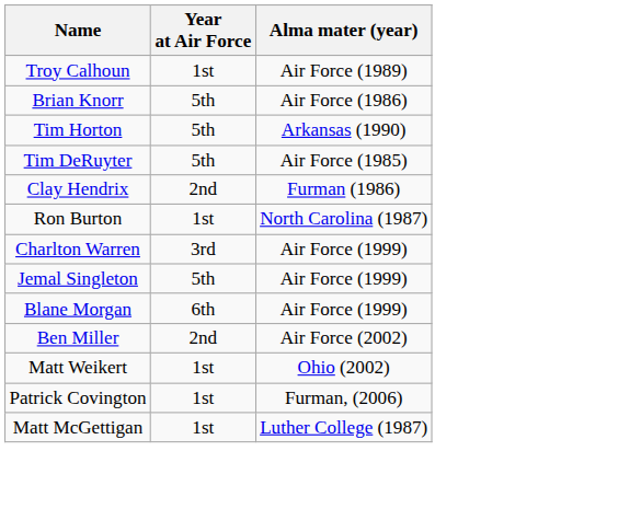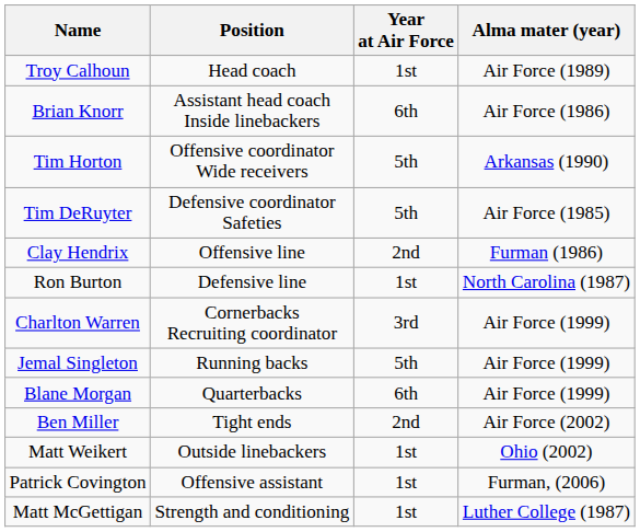+ column: Position | Head coach | Assistant head coach Inside linebackers | Offensive coordinator Wide receivers | Defensive coordinator Safeties | Offensive line | Defensive line | Cornerbacks Recruiting coordinator | Running backs | Quarterbacks | Tight ends | Outside linebackers | Offensive assistant | Strength and conditioning
Brian Knorr | Year at Air Force: 5th -> 6th
